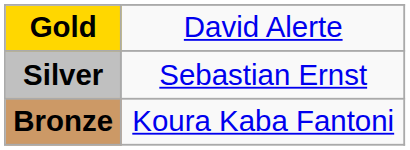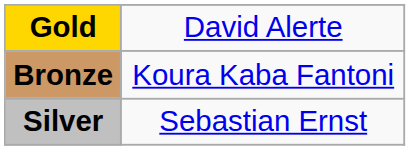rows swapped: Silver <-> Bronze
